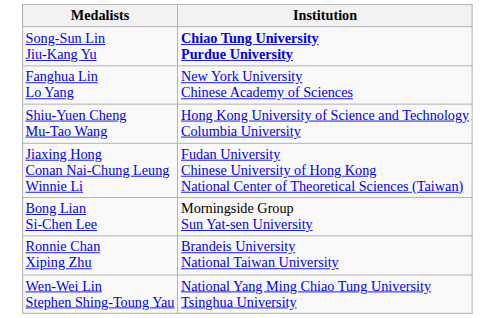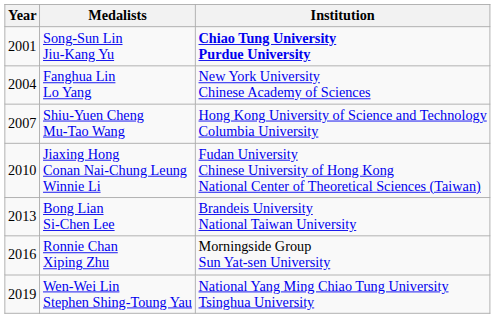+ column: Year | 2001 | 2004 | 2007 | 2010 | 2013 | 2016 | 2019
Bong Lian Si-Chen Lee | Institution: Morningside Group Sun Yat-sen University -> Brandeis University National Taiwan University
Ronnie Chan Xiping Zhu | Institution: Brandeis University National Taiwan University -> Morningside Group Sun Yat-sen University
